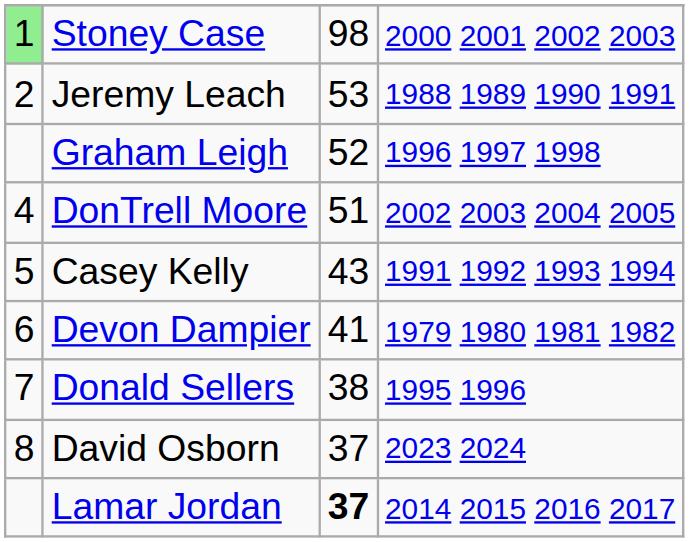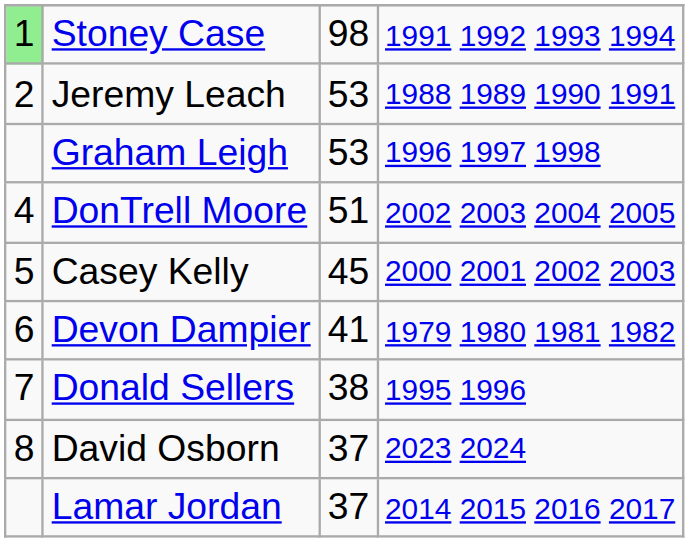Stoney Case | column 4: 2000 2001 2002 2003 -> 1991 1992 1993 1994
Graham Leigh | column 3: 52 -> 53
Casey Kelly | column 3: 43 -> 45
Casey Kelly | column 4: 1991 1992 1993 1994 -> 2000 2001 2002 2003
Lamar Jordan | column 3: bold -> normal
